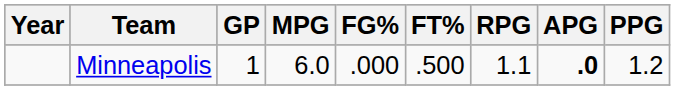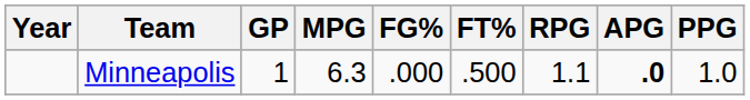Minneapolis | MPG: 6.0 -> 6.3
Minneapolis | PPG: 1.2 -> 1.0
